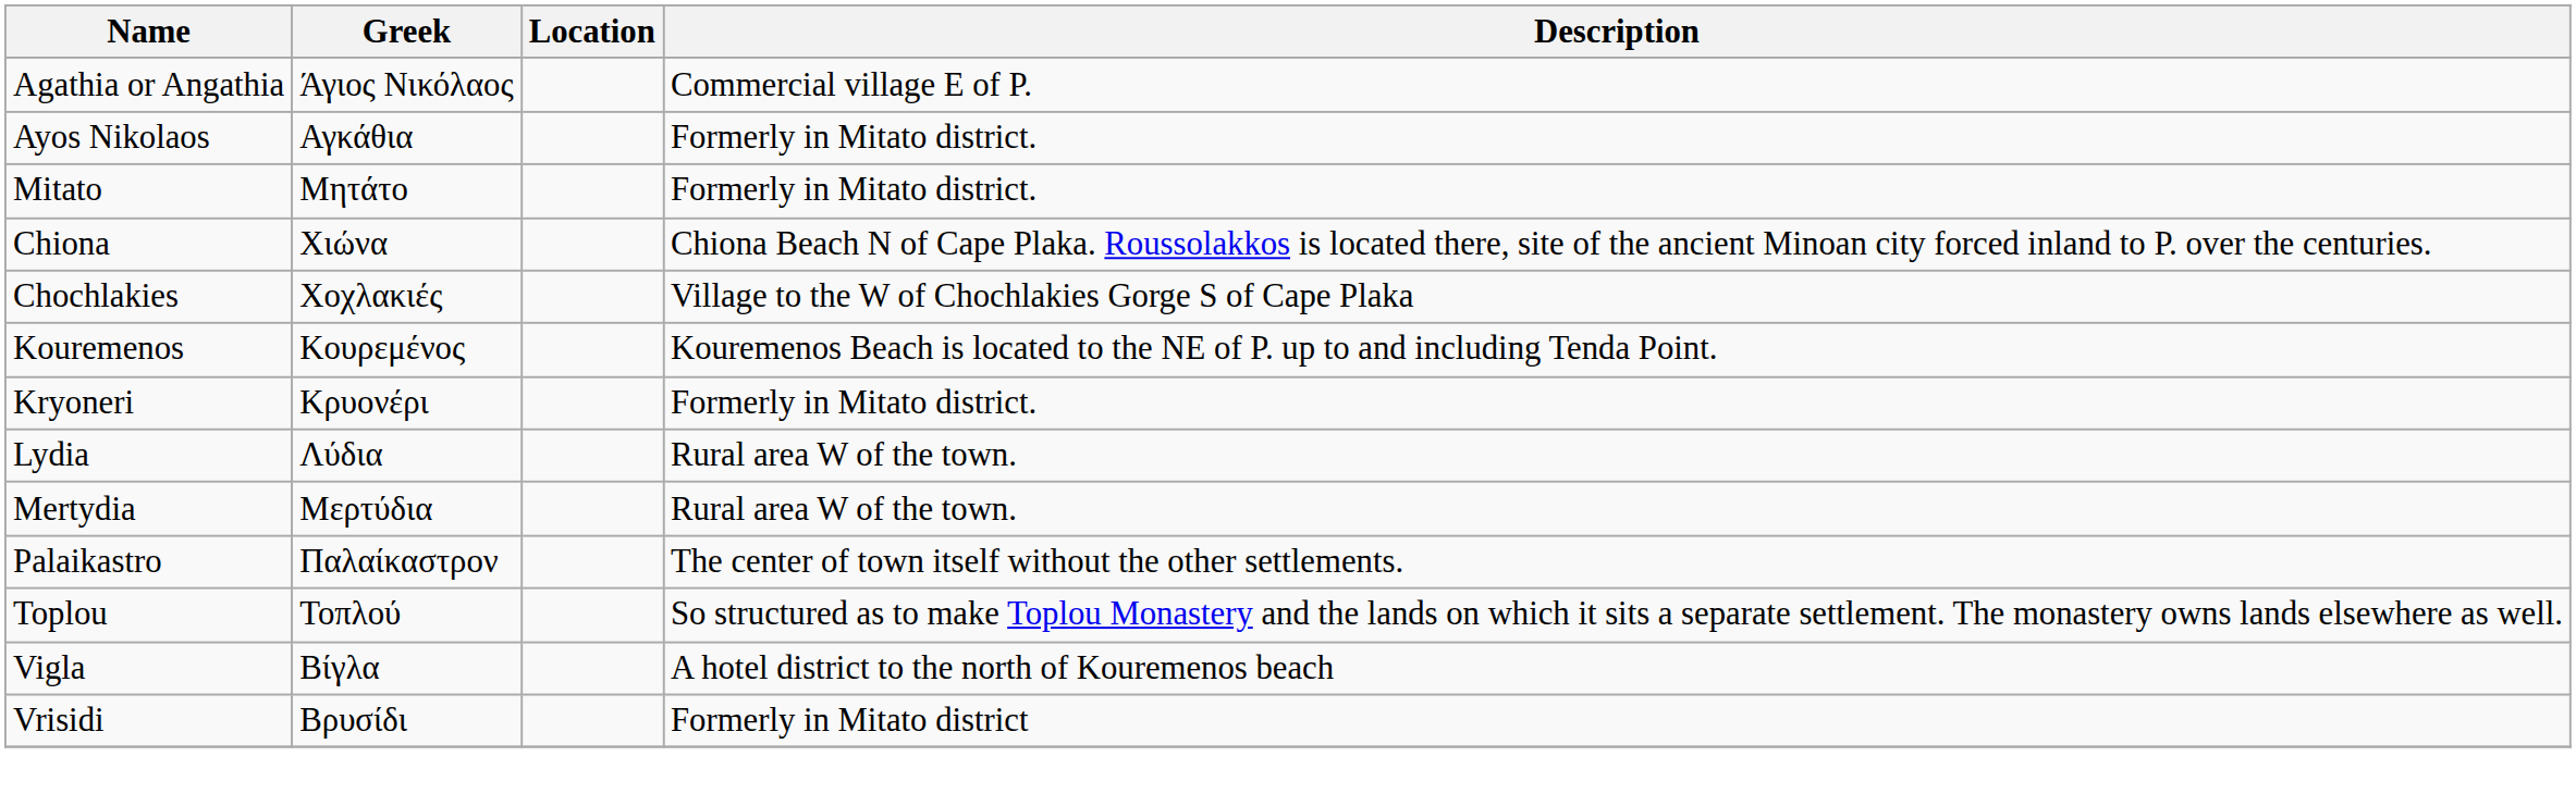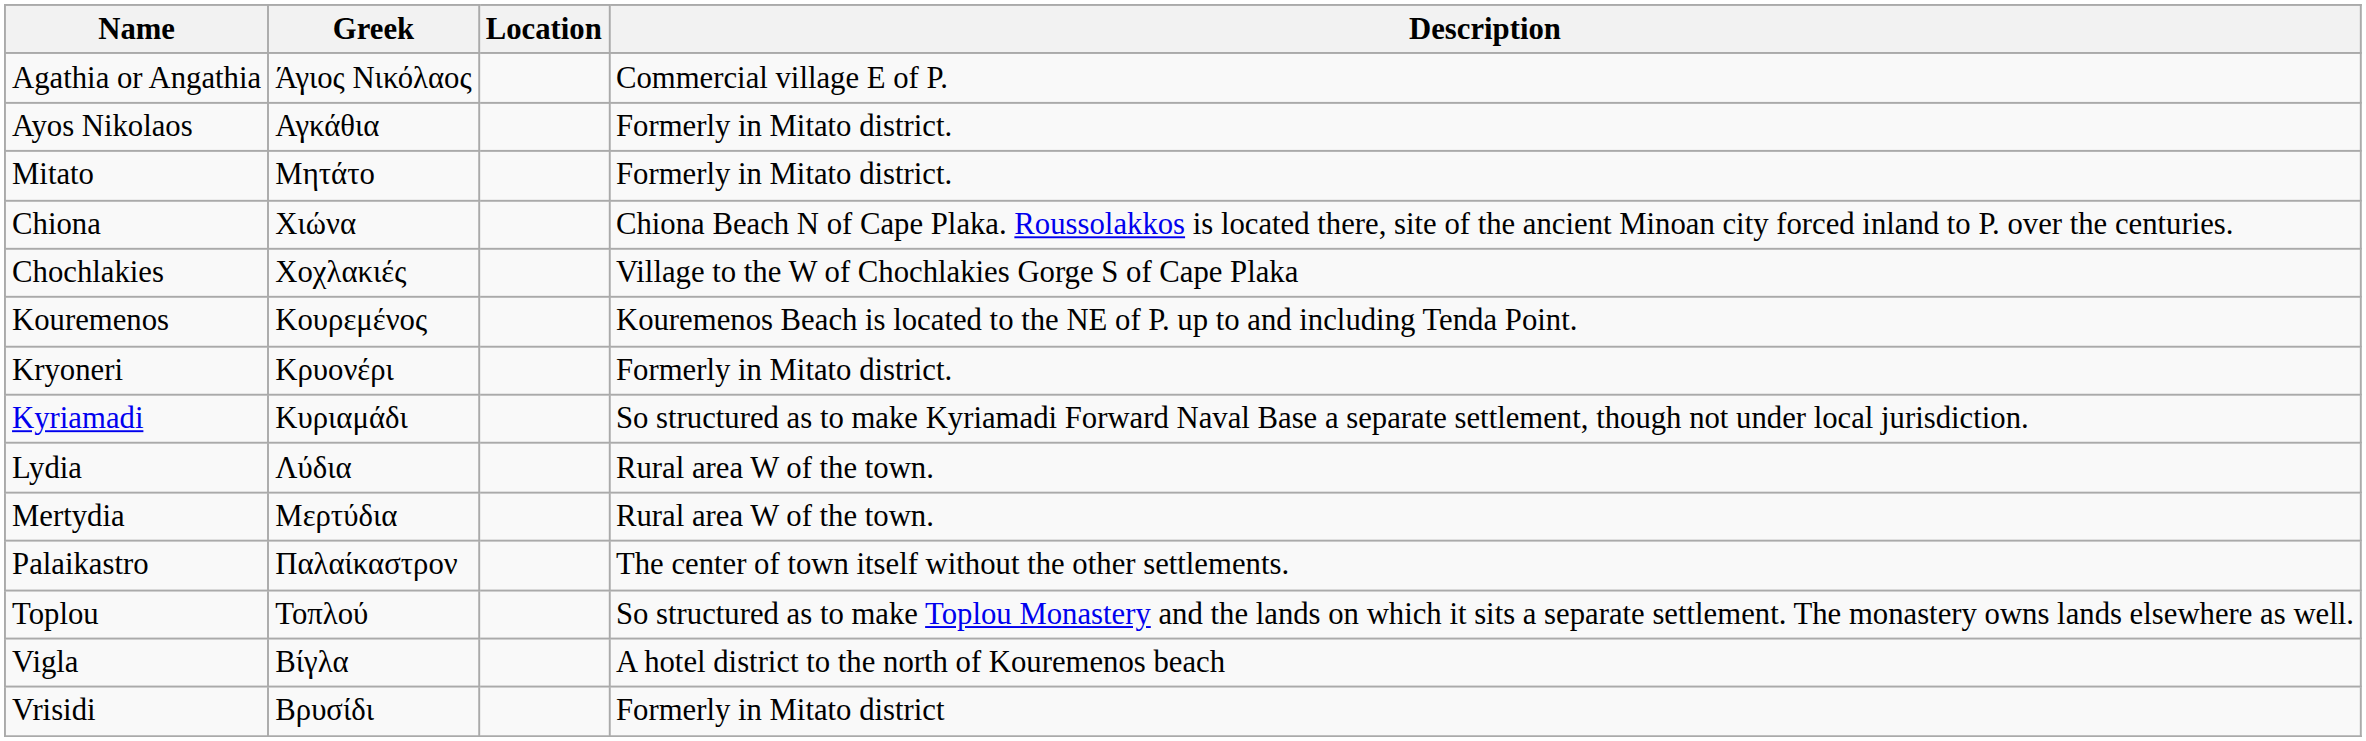+ row: Kyriamadi | Κυριαμάδι | So structured as to make Kyriamadi Forward Naval Base a separate settlement, though not under local jurisdiction.
